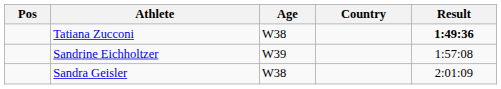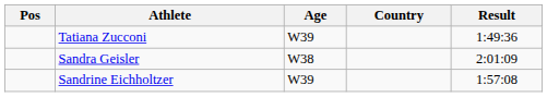Tatiana Zucconi | Age: W38 -> W39
Tatiana Zucconi | Result: bold -> normal
rows swapped: Sandrine Eichholtzer <-> Sandra Geisler
